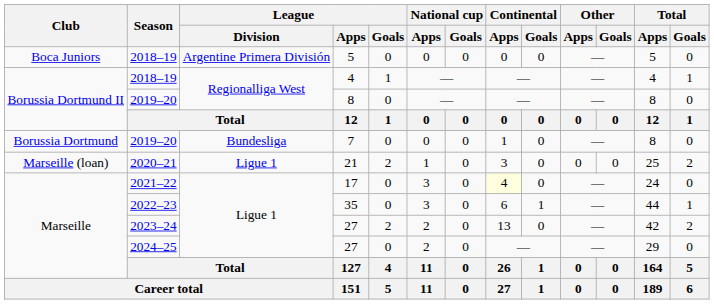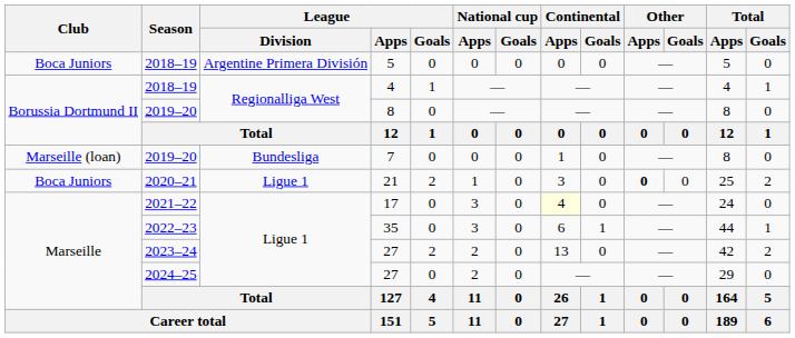7 | Club: Borussia Dortmund -> Marseille (loan)
21 | Club: Marseille (loan) -> Boca Juniors
21 | Other / Apps: normal -> bold
